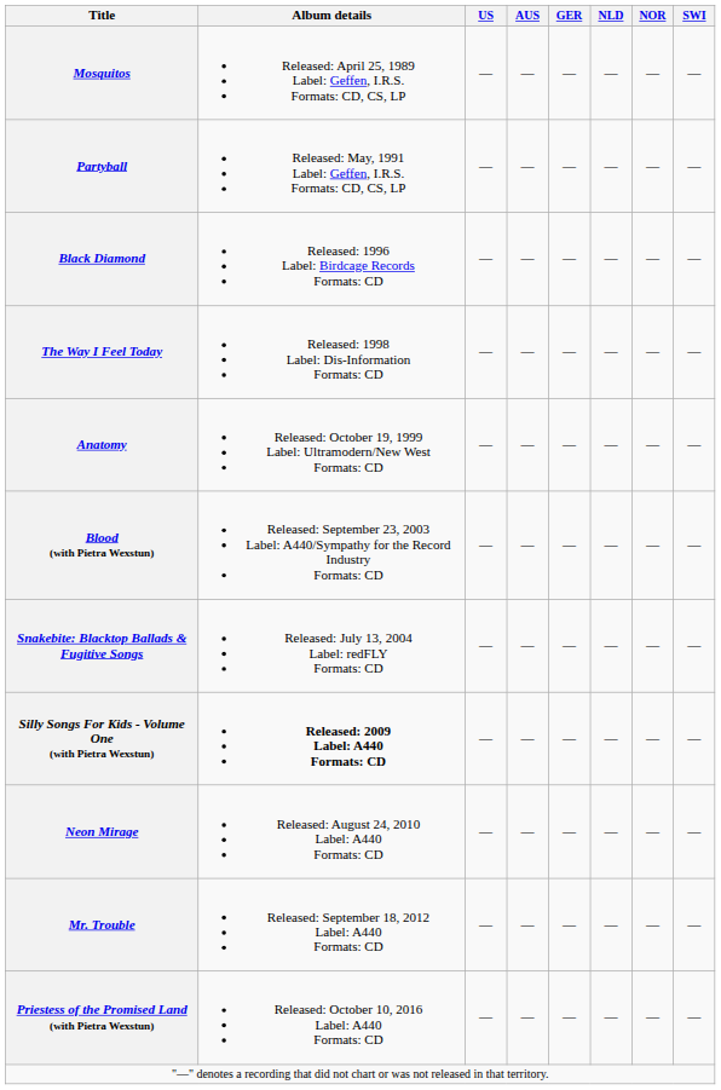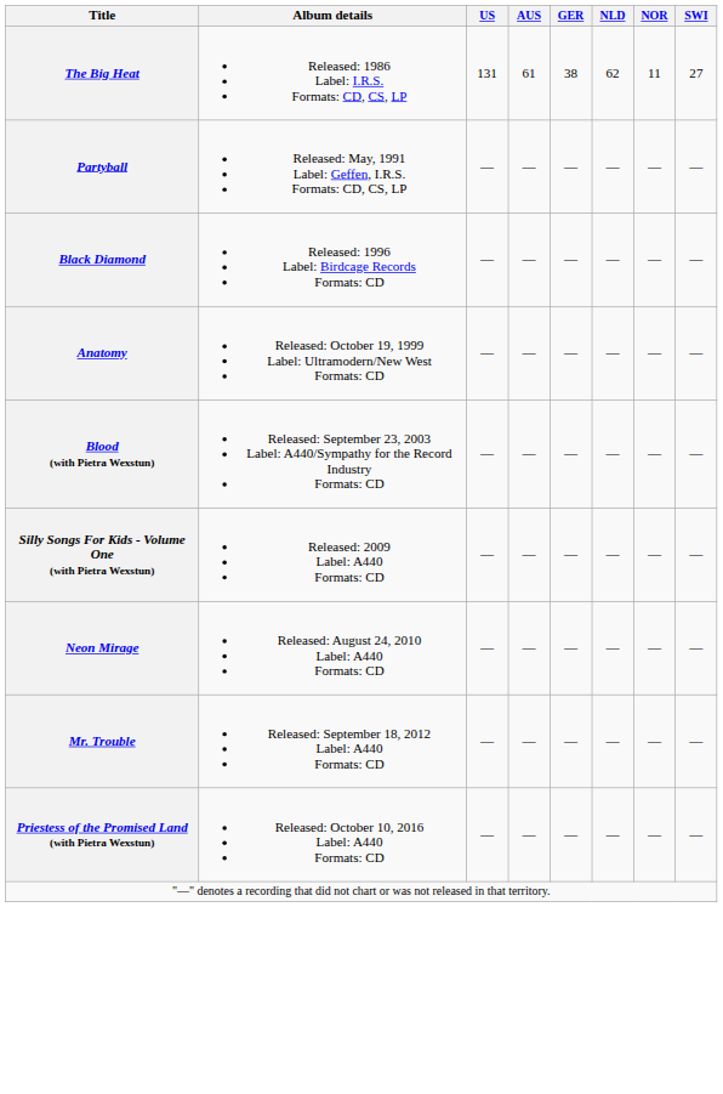+ row: The Big Heat | Released: 1986 Label: I.R.S. Formats: CD, CS, LP | 131 | 61 | 38 | 62 | 11 | 27
- row: Mosquitos | Released: April 25, 1989 Label: Geffen, I.R.S. Formats: CD, CS, LP | — | — | — | — | — | —
- row: The Way I Feel Today | Released: 1998 Label: Dis-Information Formats: CD | — | — | — | — | — | —
- row: Snakebite: Blacktop Ballads & Fugitive Songs | Released: July 13, 2004 Label: redFLY Formats: CD | — | — | — | — | — | —
Silly Songs For Kids - Volume One (with Pietra Wexstun) | Album details: bold -> normal
